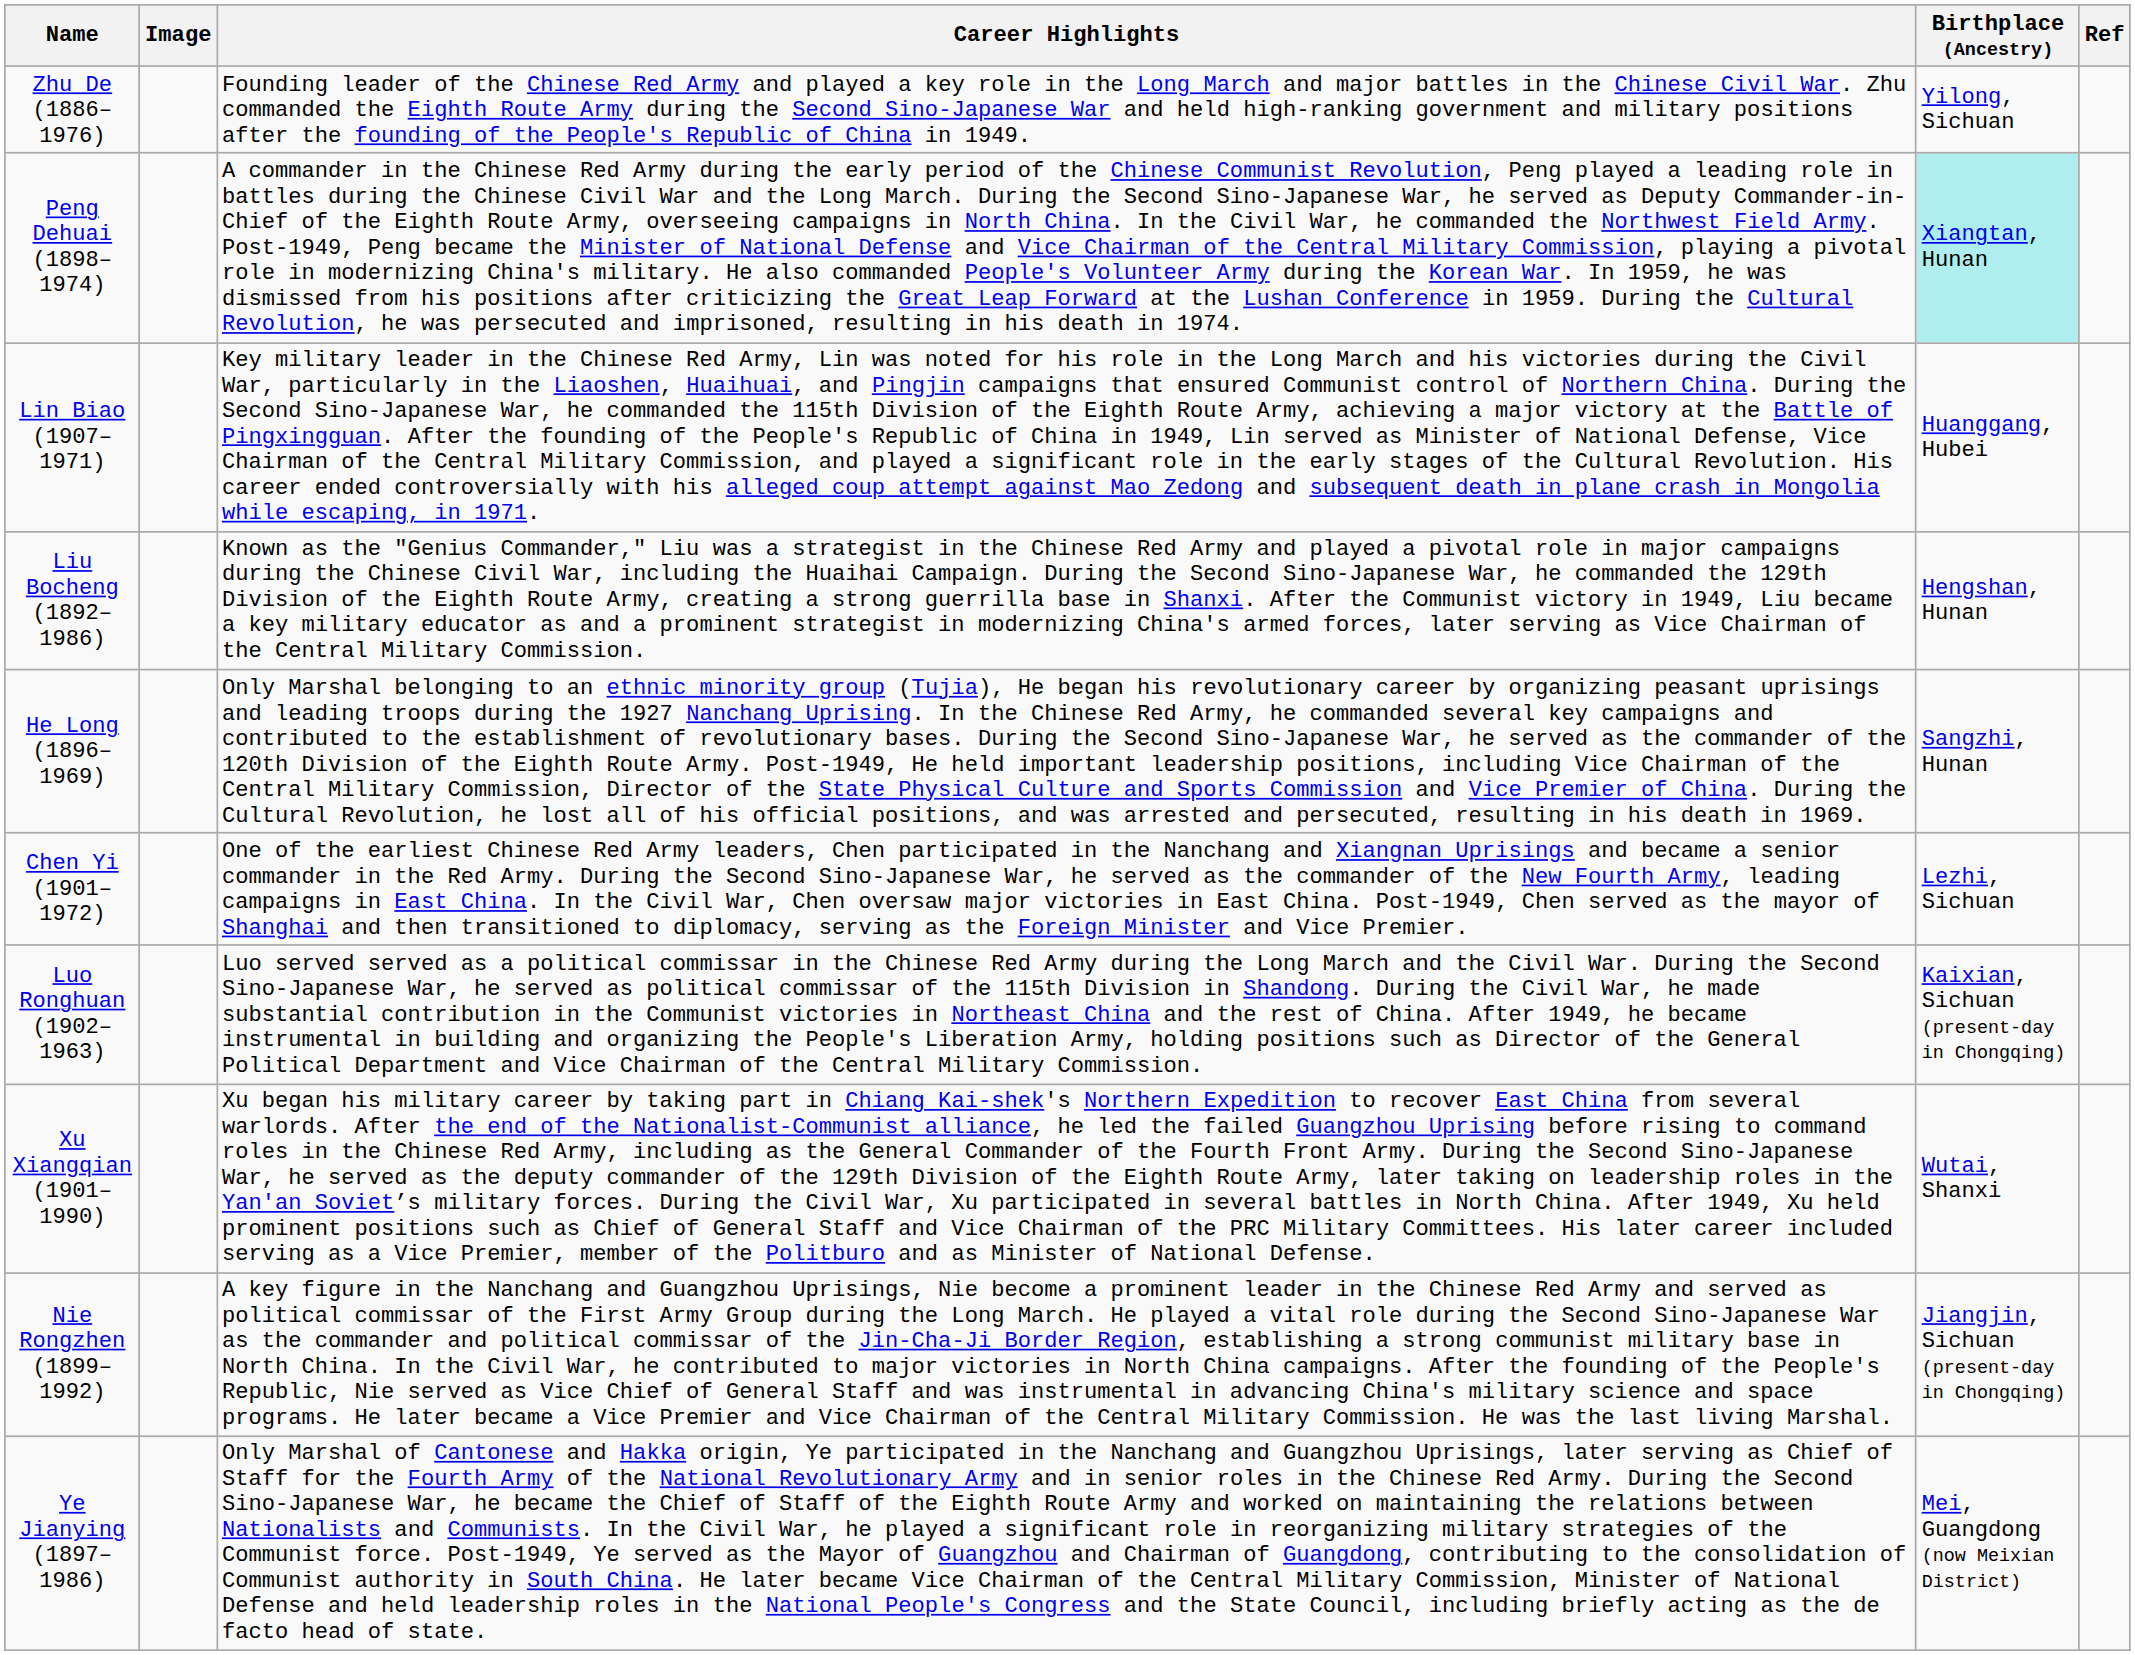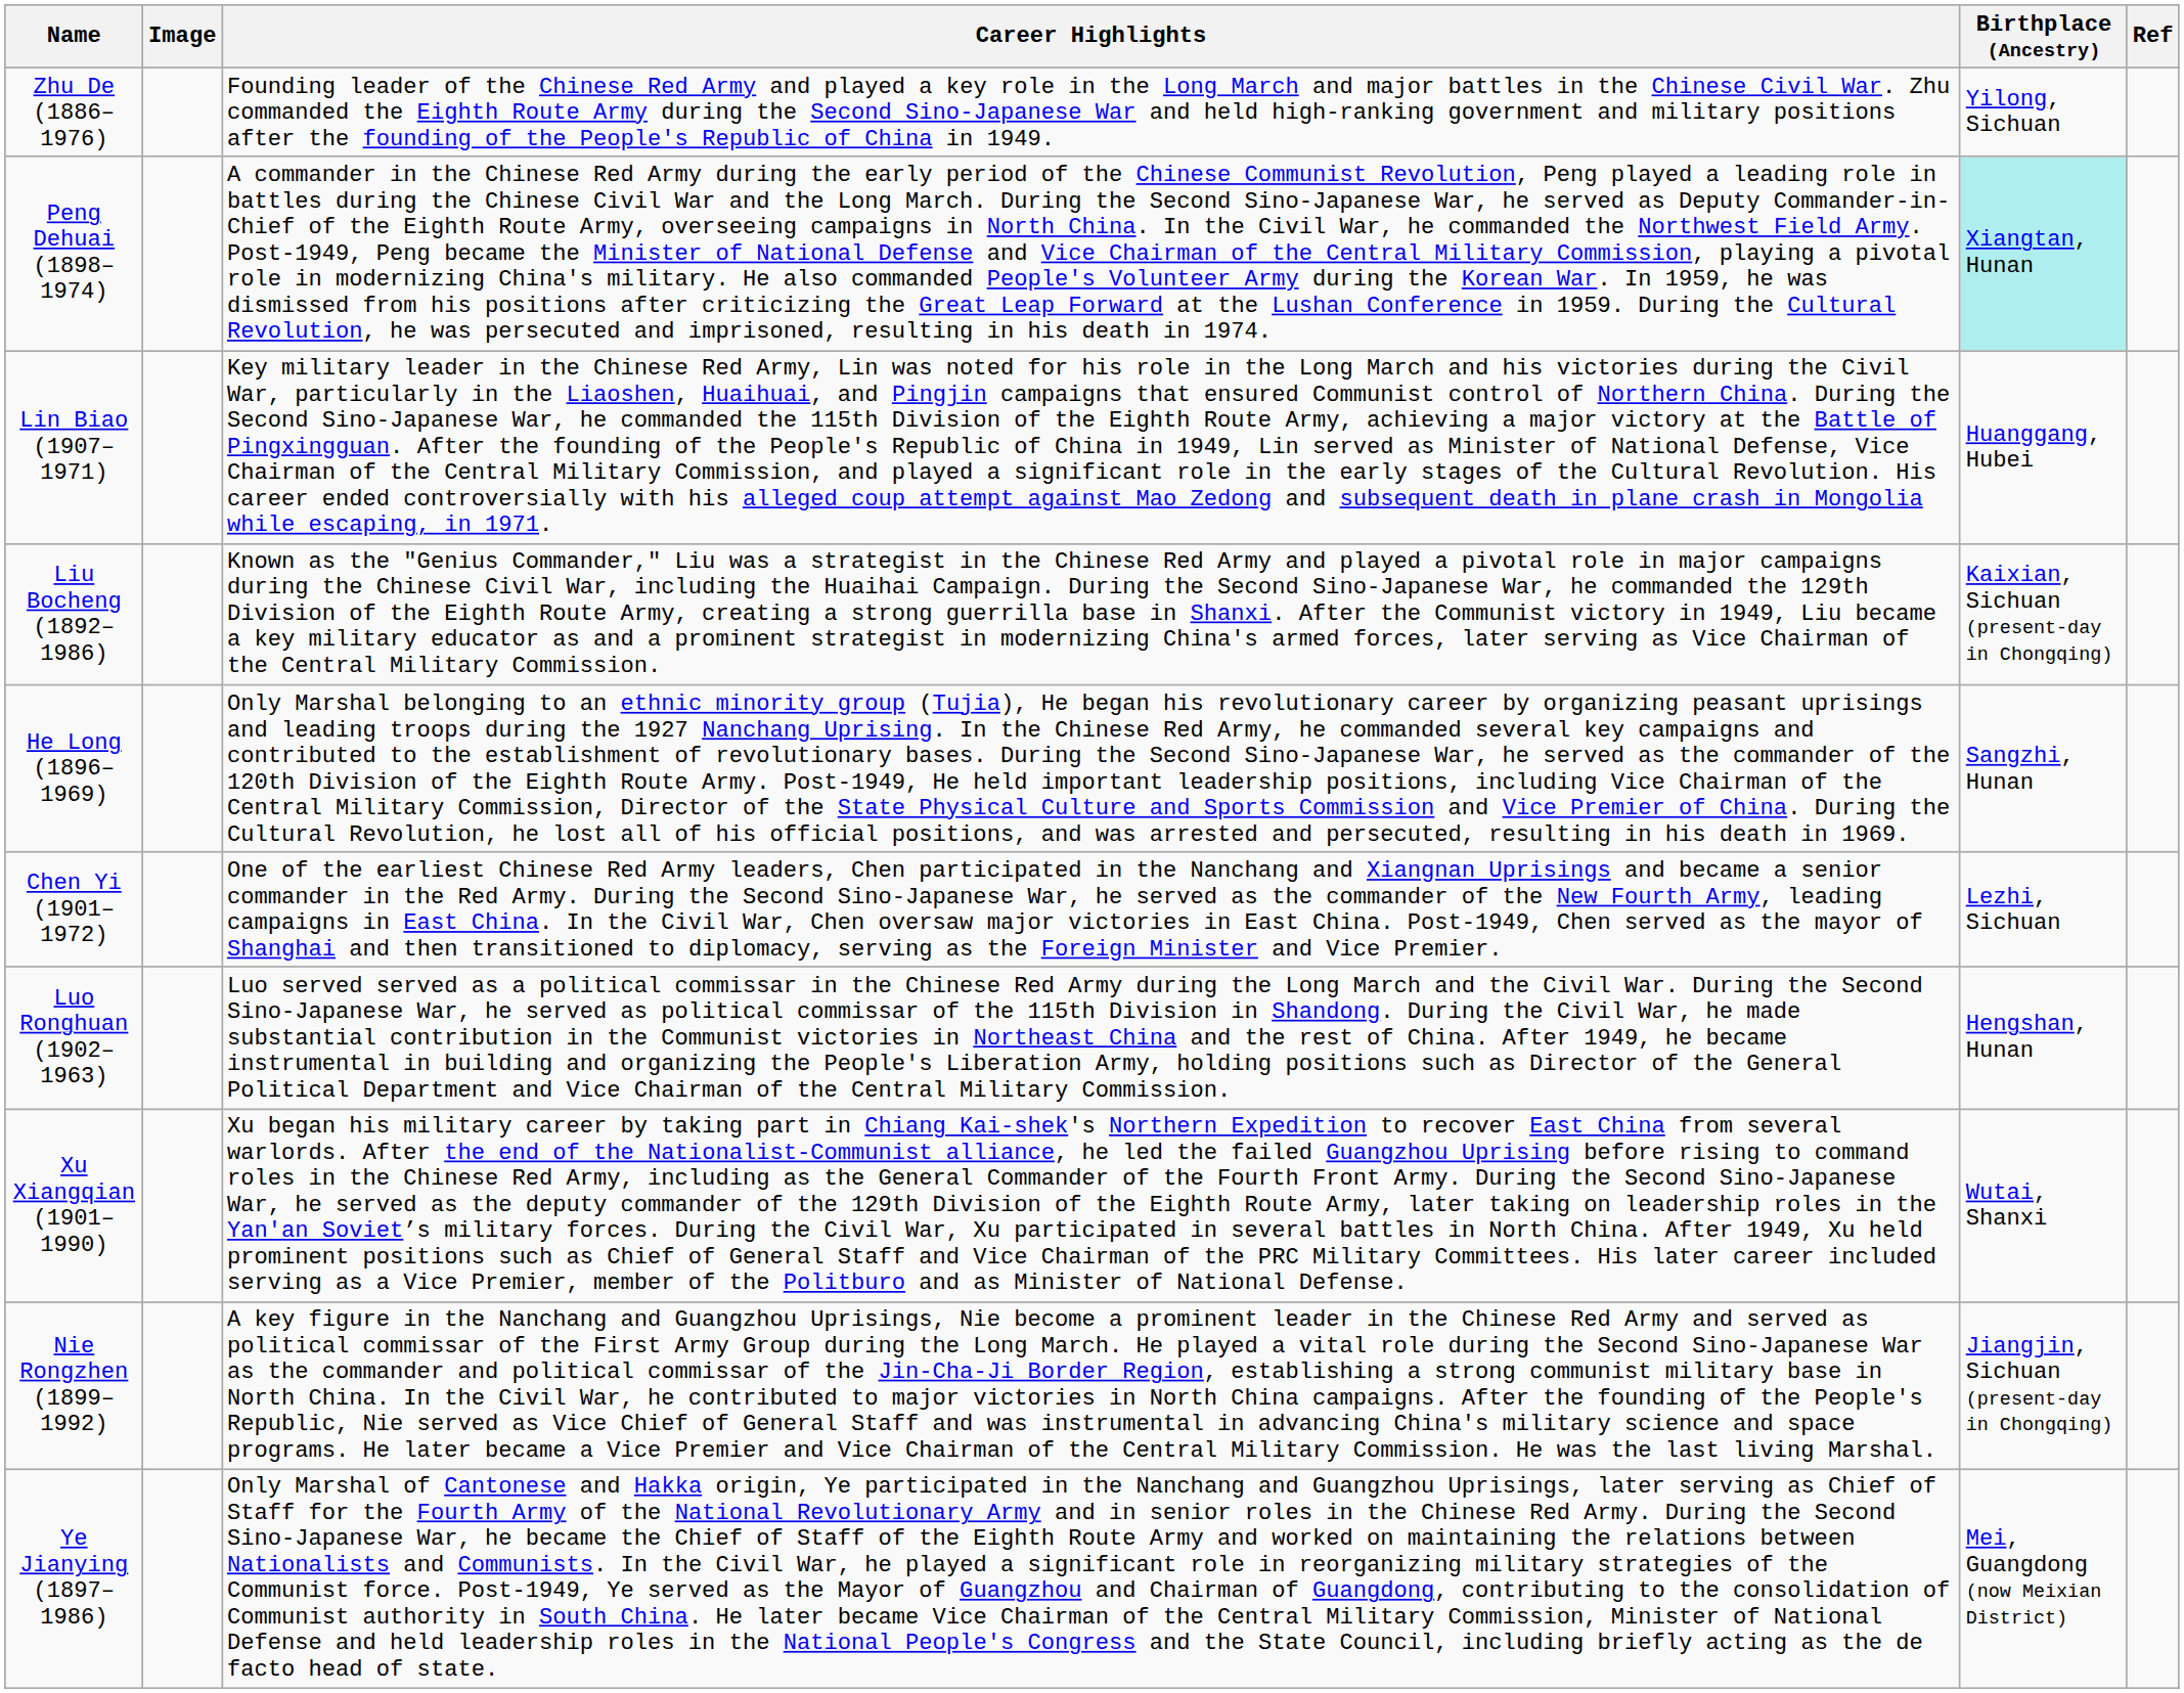Liu Bocheng (1892–1986) | Birthplace (Ancestry): Hengshan, Hunan -> Kaixian, Sichuan (present-day in Chongqing)
Luo Ronghuan (1902–1963) | Birthplace (Ancestry): Kaixian, Sichuan (present-day in Chongqing) -> Hengshan, Hunan
